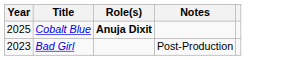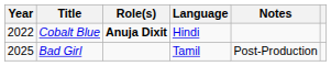+ column: Language | Hindi | Tamil
Cobalt Blue | Year: 2025 -> 2022
Bad Girl | Year: 2023 -> 2025
